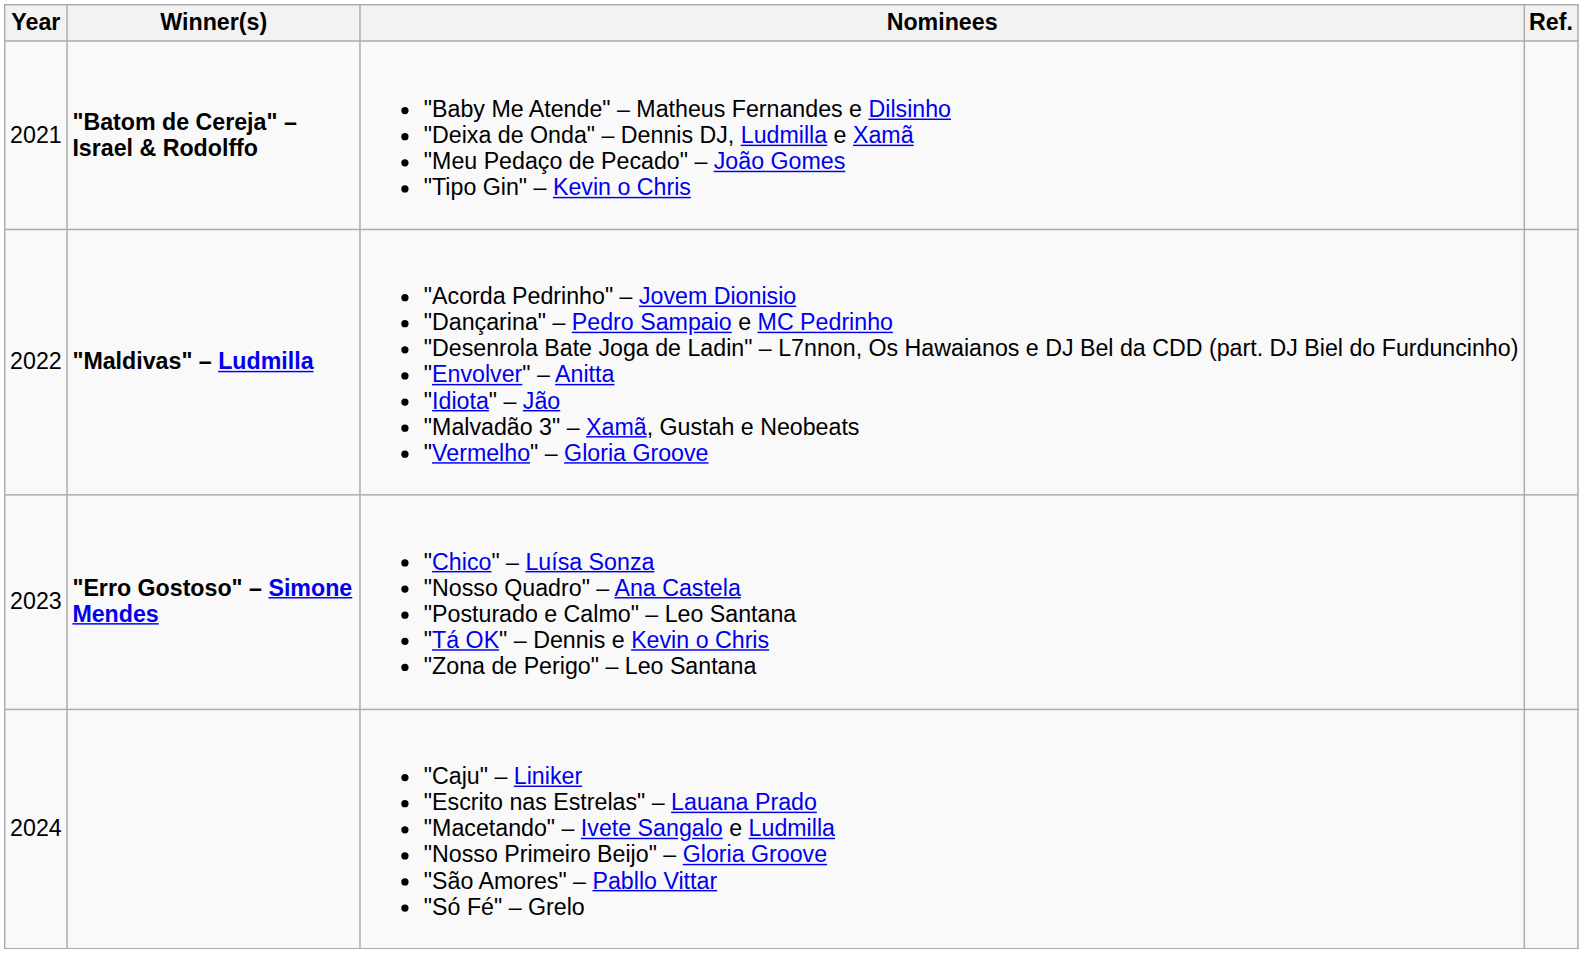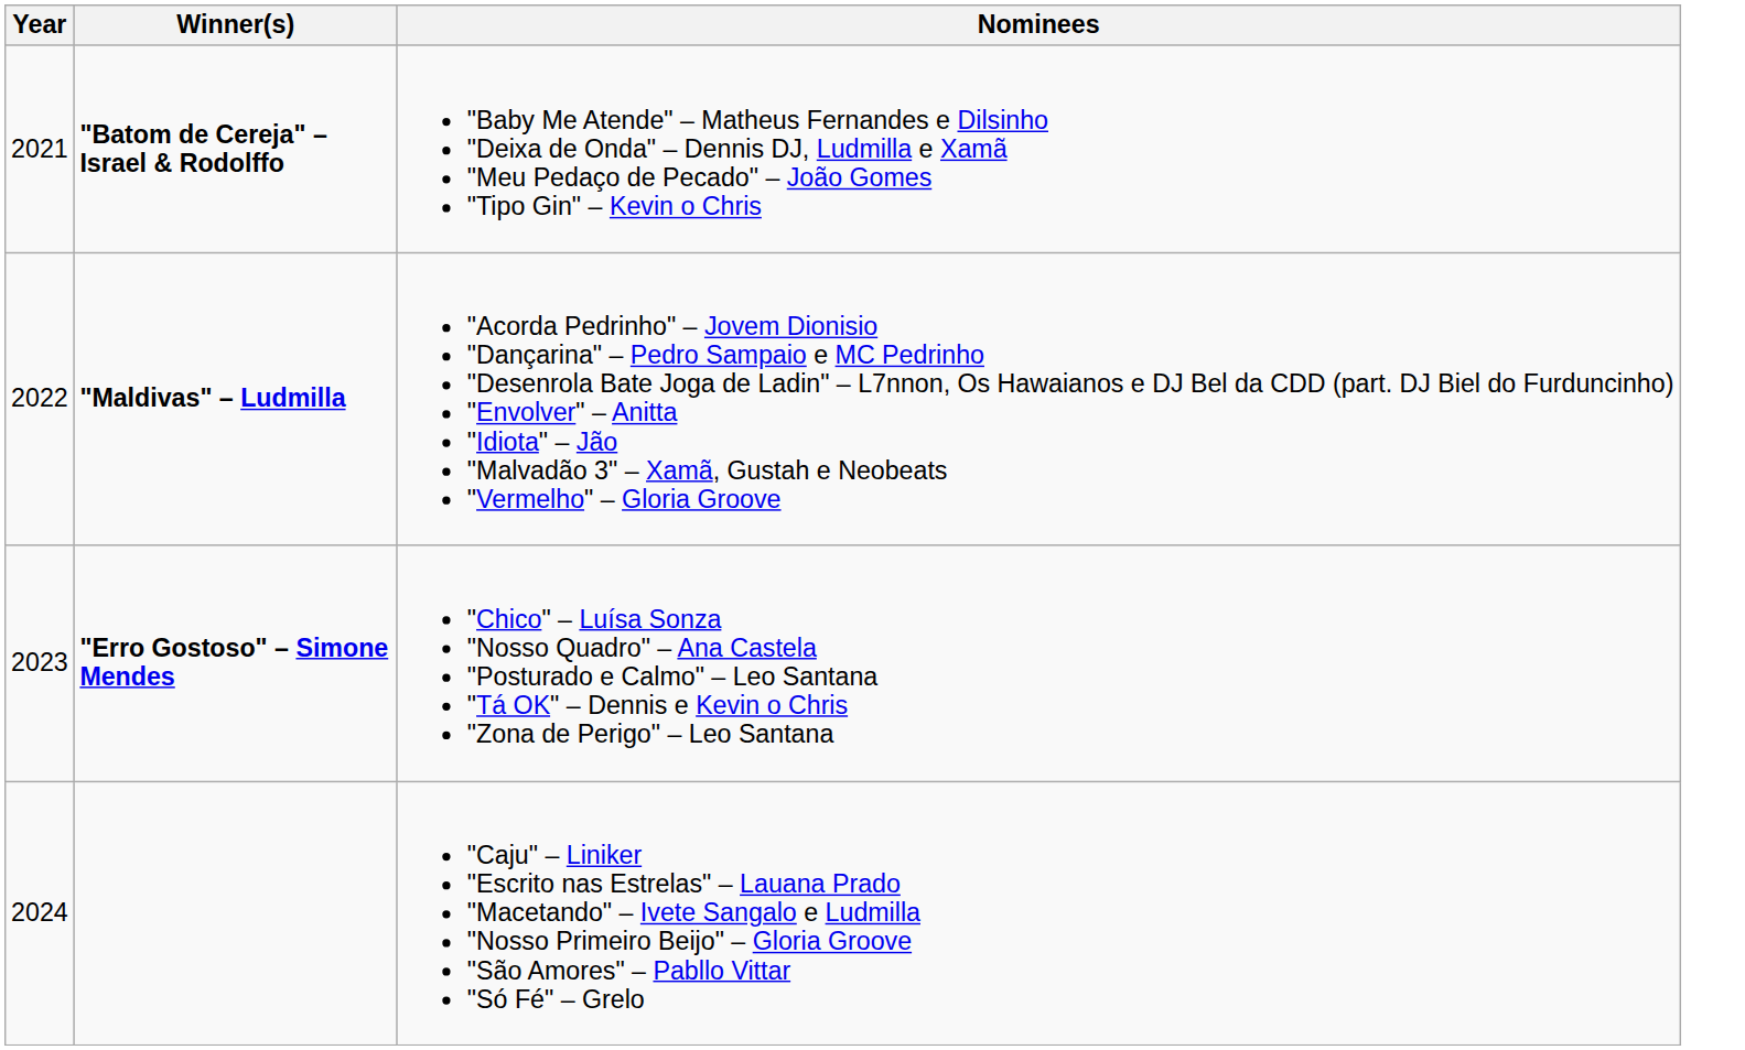- column: Ref.
